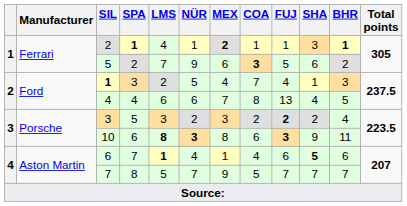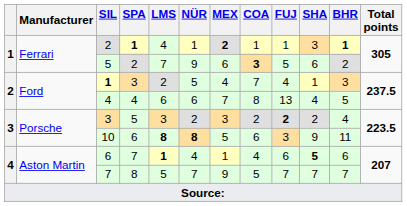10 | NÜR: 3 -> 8
10 | MEX: 8 -> 5
10 | FUJ: bold -> normal
